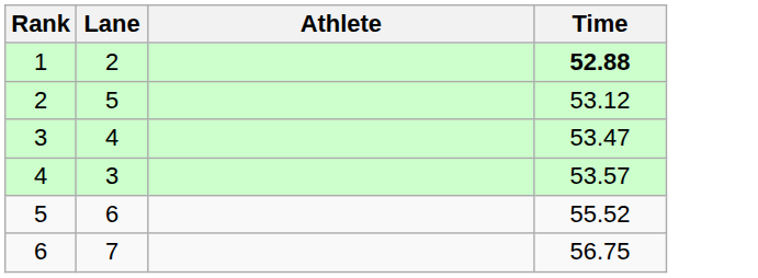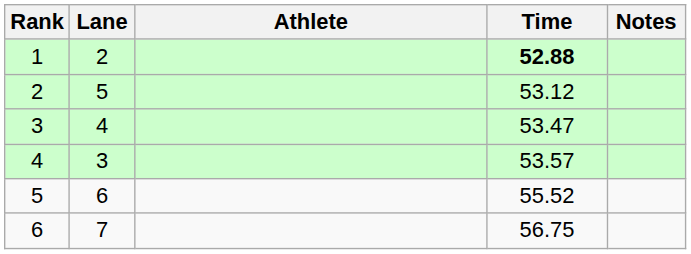+ column: Notes
